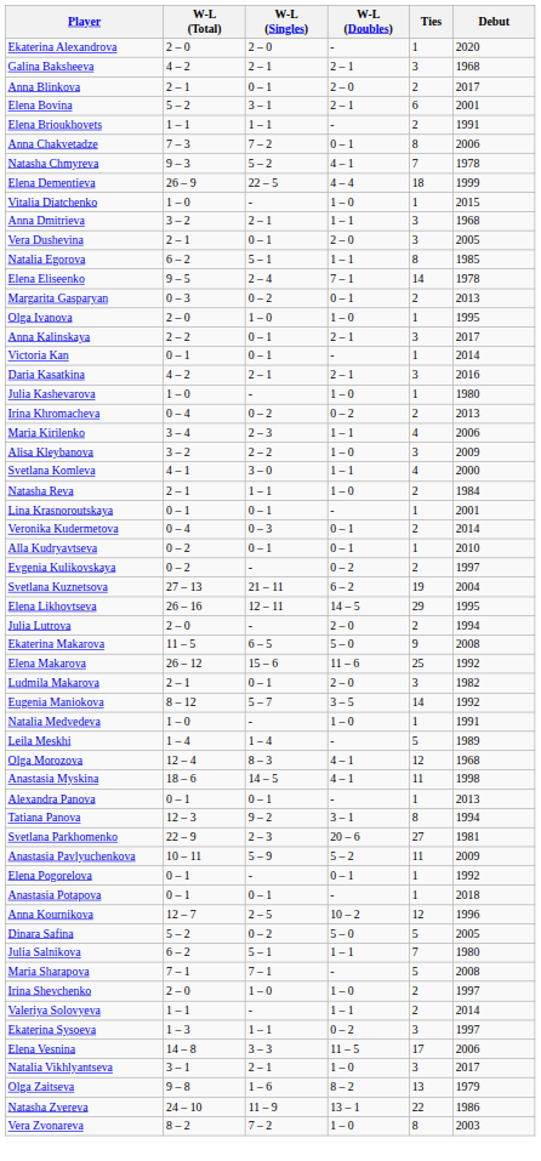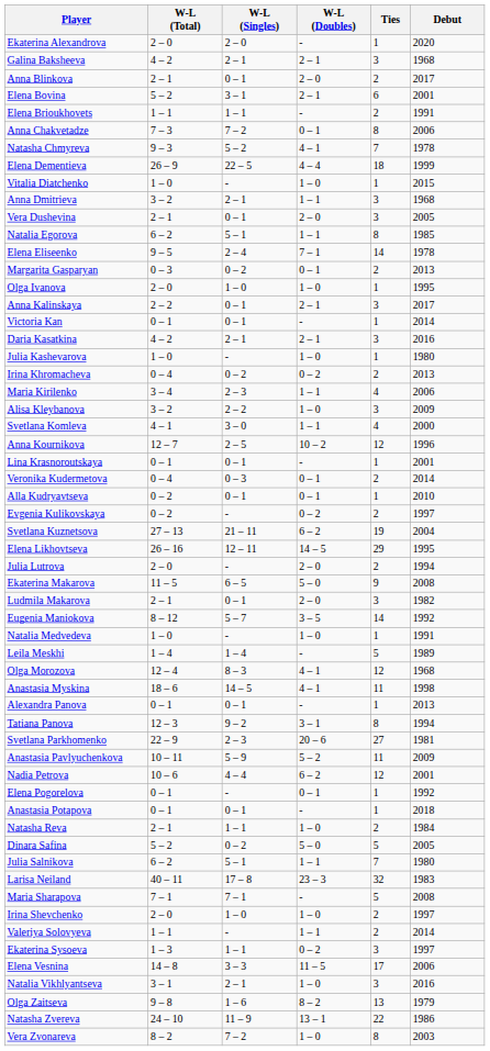rows swapped: Anna Kournikova <-> Natasha Reva
- row: Elena Makarova | 26 – 12 | 15 – 6 | 11 – 6 | 25 | 1992
+ row: Nadia Petrova | 10 – 6 | 4 – 4 | 6 – 2 | 12 | 2001
+ row: Larisa Neiland | 40 – 11 | 17 – 8 | 23 – 3 | 32 | 1983
Natalia Vikhlyantseva | Debut: 2017 -> 2016
